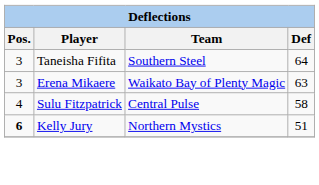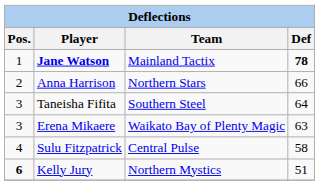+ row: 1 | Jane Watson | Mainland Tactix | 78
+ row: 2 | Anna Harrison | Northern Stars | 66
